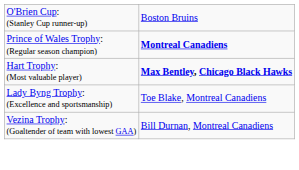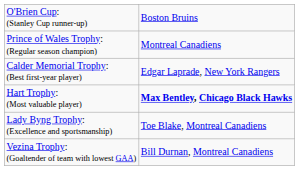Prince of Wales Trophy: (Regular season champion) | column 2: bold -> normal
+ row: Calder Memorial Trophy: (Best first-year player) | Edgar Laprade, New York Rangers
